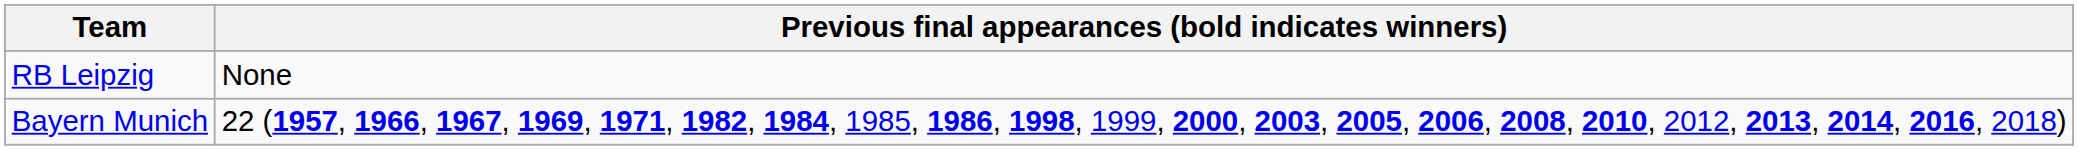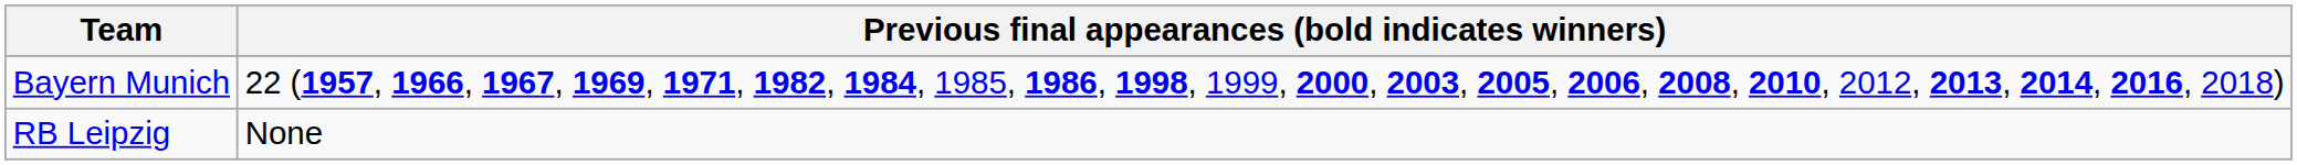rows swapped: RB Leipzig <-> Bayern Munich
